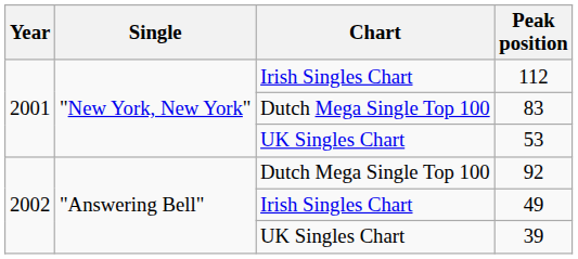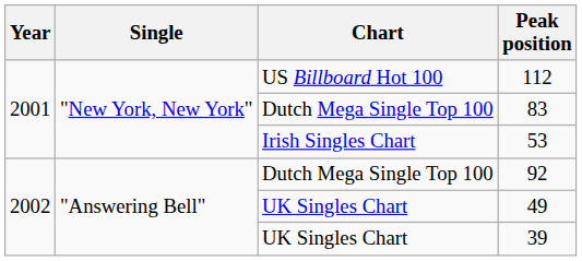112 | Chart: Irish Singles Chart -> US Billboard Hot 100
53 | Chart: UK Singles Chart -> Irish Singles Chart
49 | Chart: Irish Singles Chart -> UK Singles Chart
